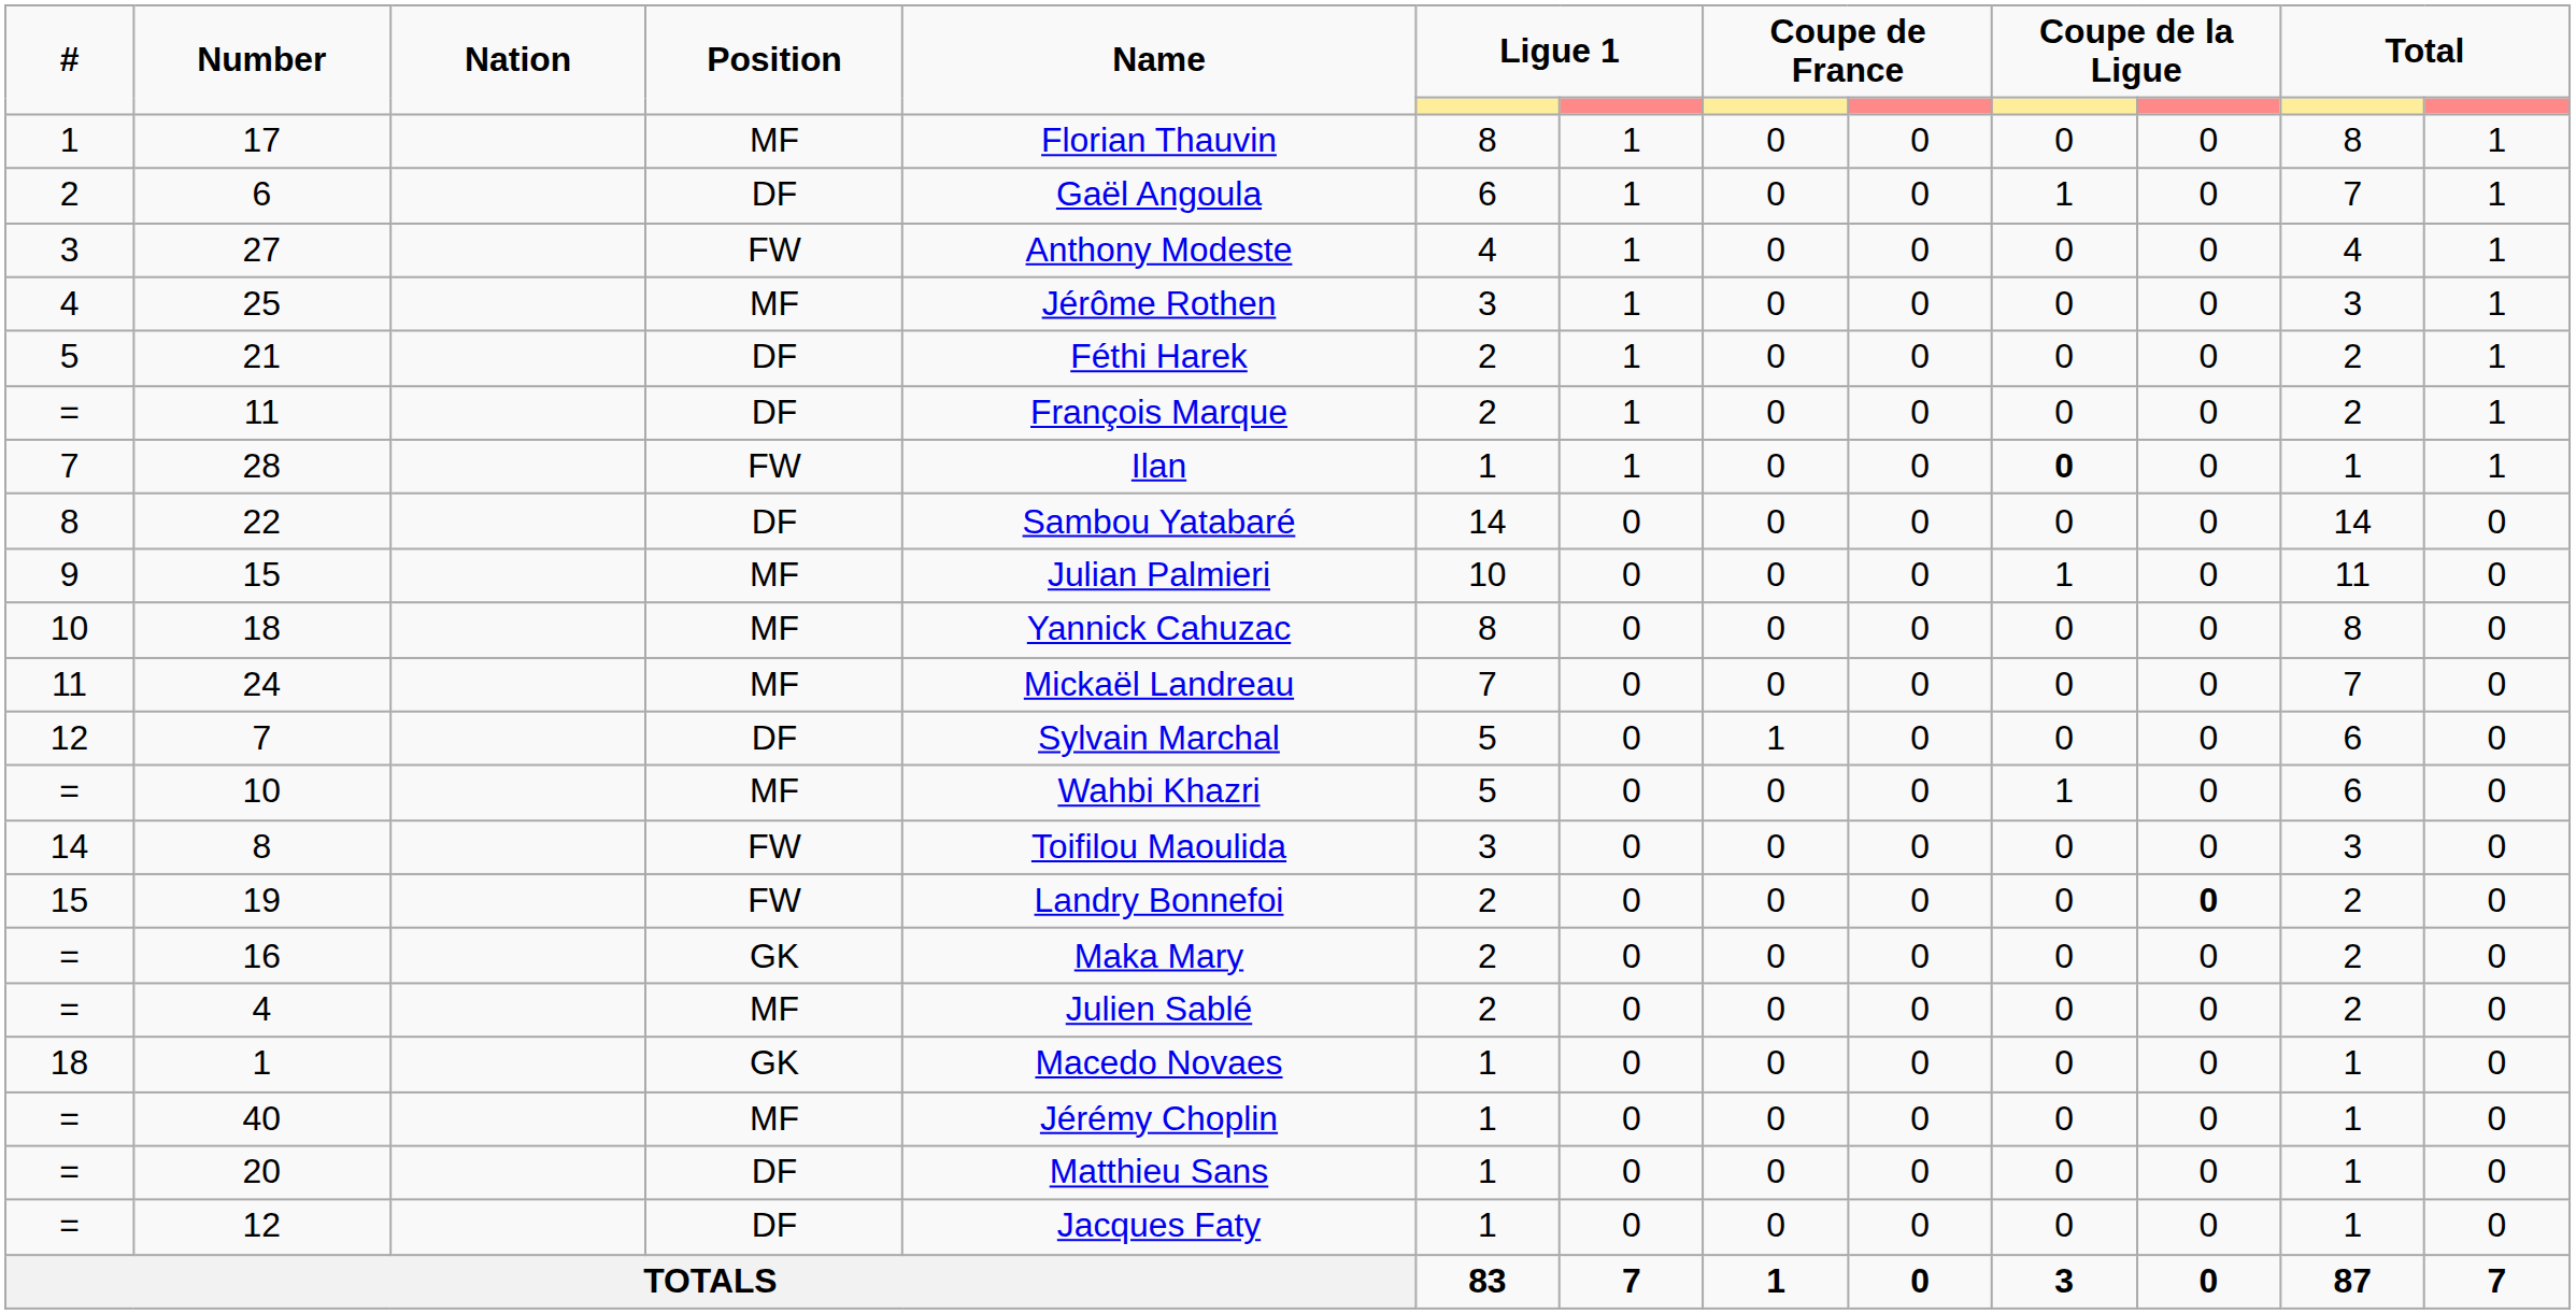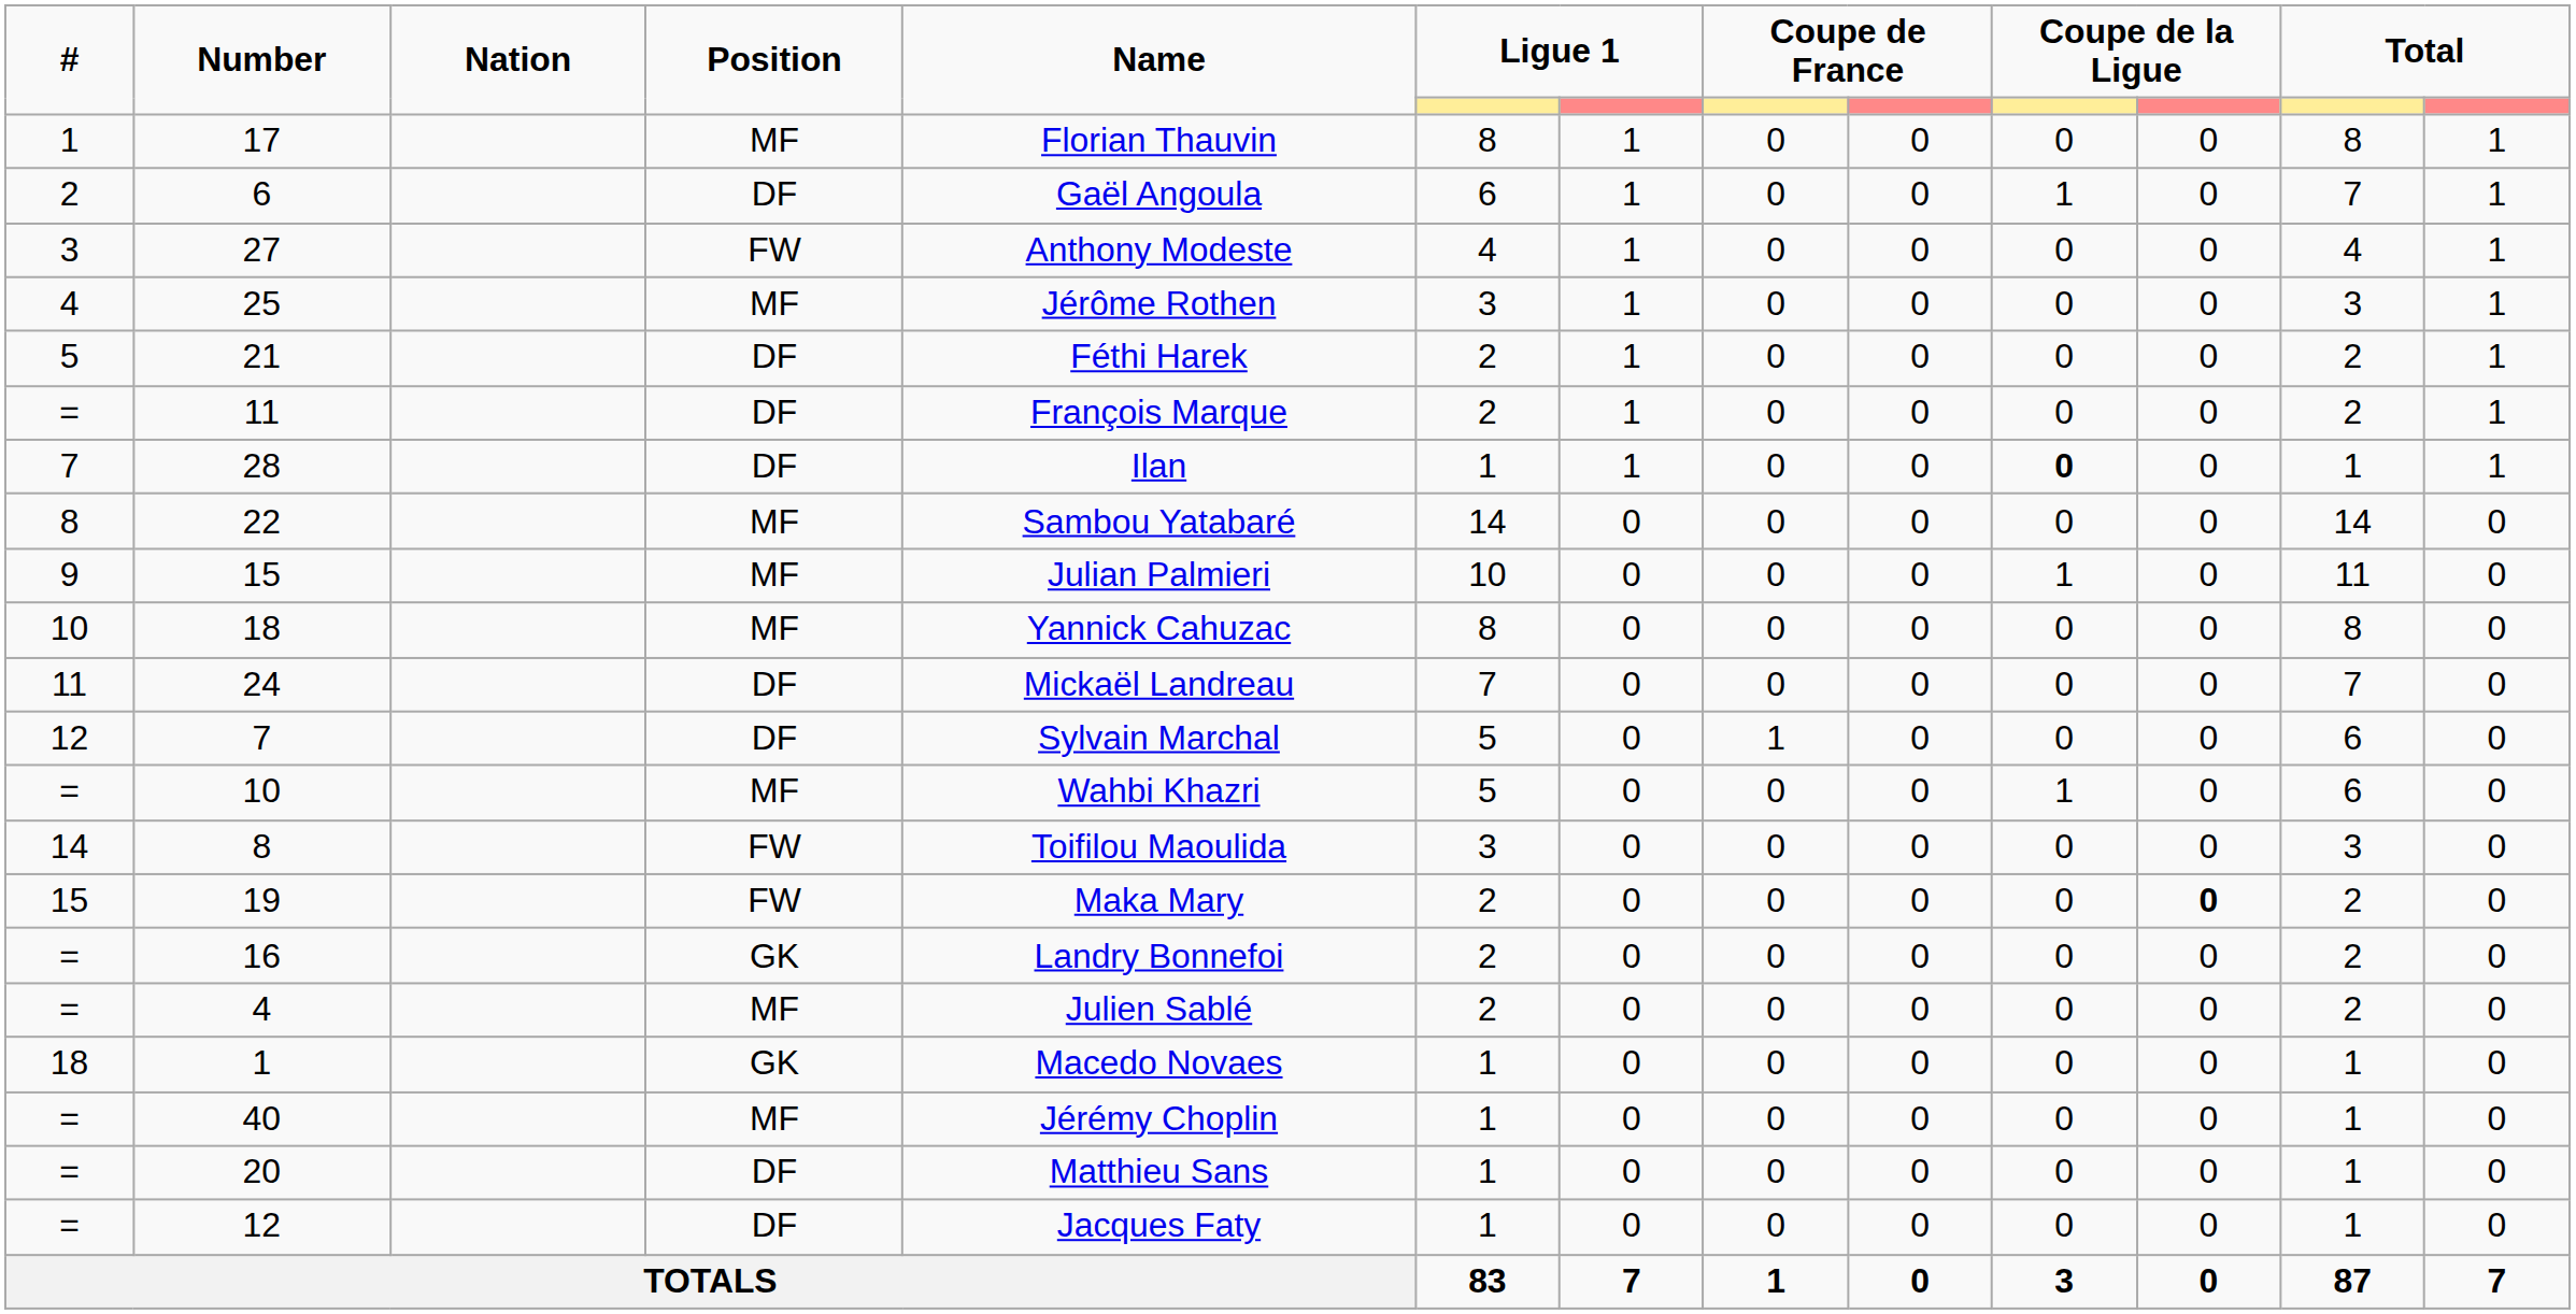28 | Position: FW -> DF
22 | Position: DF -> MF
24 | Position: MF -> DF
19 | Name: Landry Bonnefoi -> Maka Mary
16 | Name: Maka Mary -> Landry Bonnefoi
